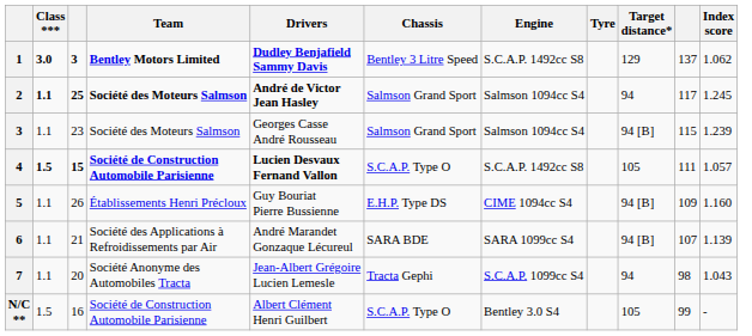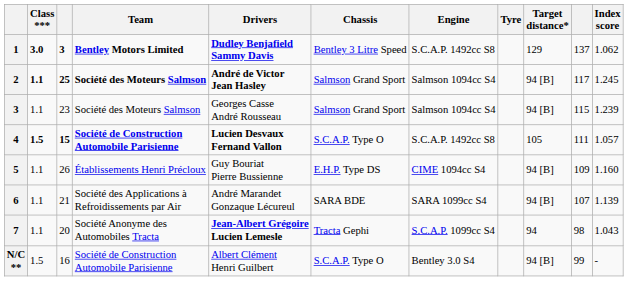2 | Target distance*: 94 -> 94 [B]
7 | Drivers: normal -> bold
N/C ** | Target distance*: 105 -> 94 [B]
